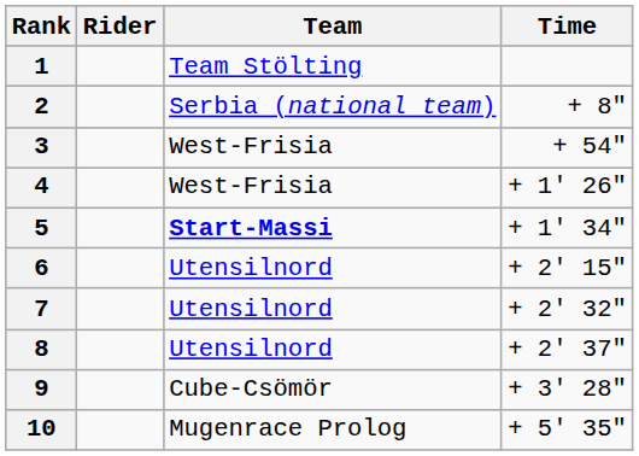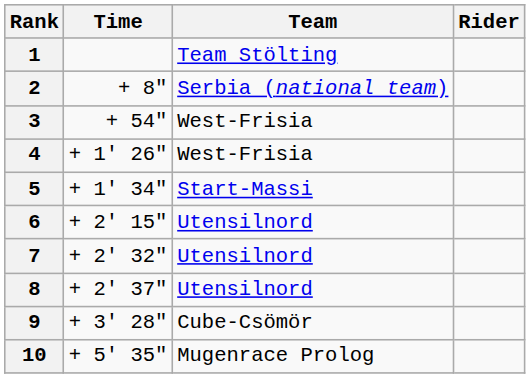columns swapped: Rider <-> Time
5 | Team: bold -> normal
